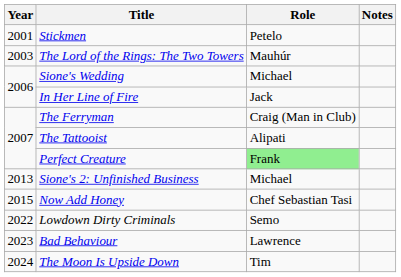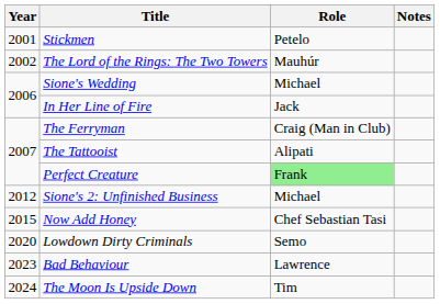The Lord of the Rings: The Two Towers | Year: 2003 -> 2002
Sione's 2: Unfinished Business | Year: 2013 -> 2012
Lowdown Dirty Criminals | Year: 2022 -> 2020
